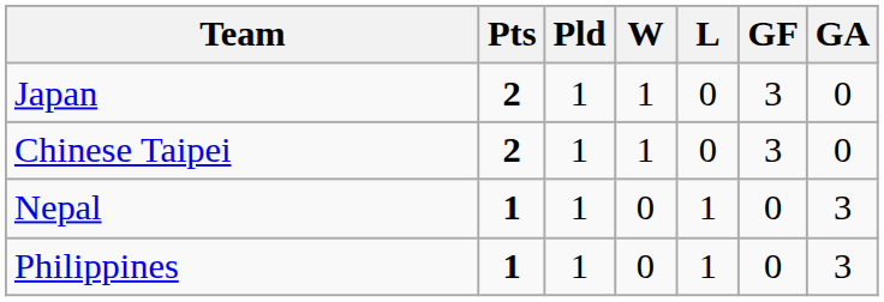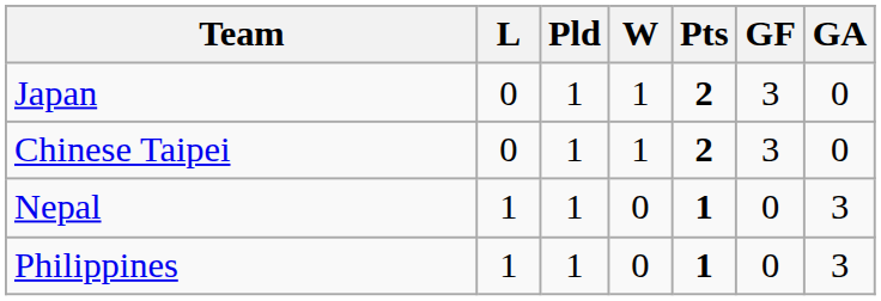columns swapped: Pts <-> L
